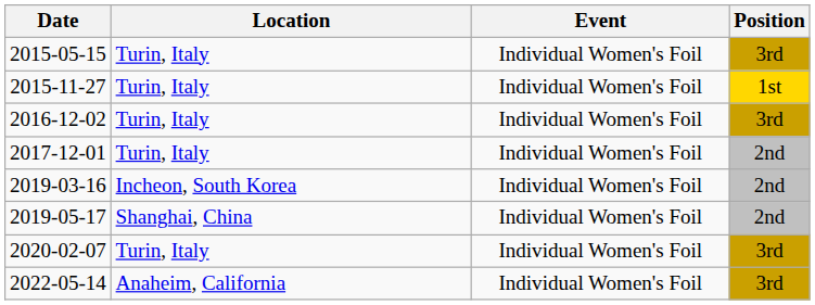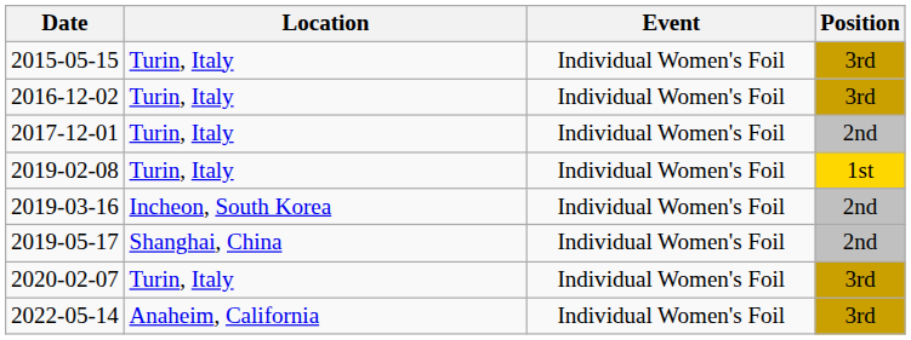- row: 2015-11-27 | Turin, Italy | Individual Women's Foil | 1st
+ row: 2019-02-08 | Turin, Italy | Individual Women's Foil | 1st
